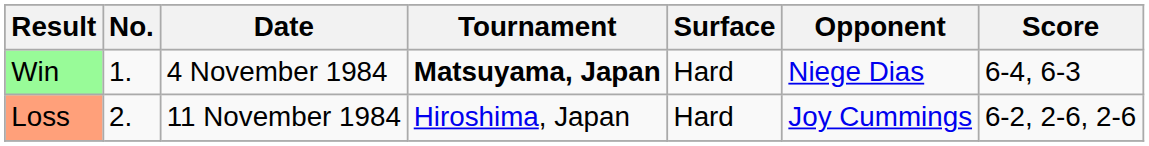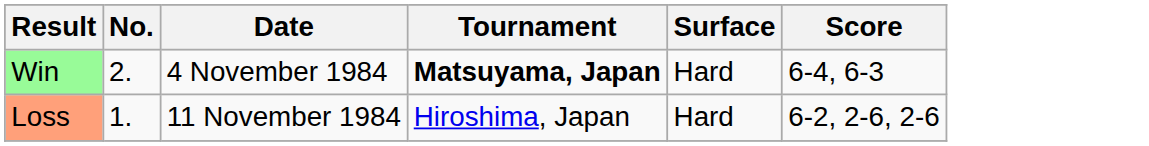- column: Opponent | Niege Dias | Joy Cummings
Win | No.: 1. -> 2.
Loss | No.: 2. -> 1.
